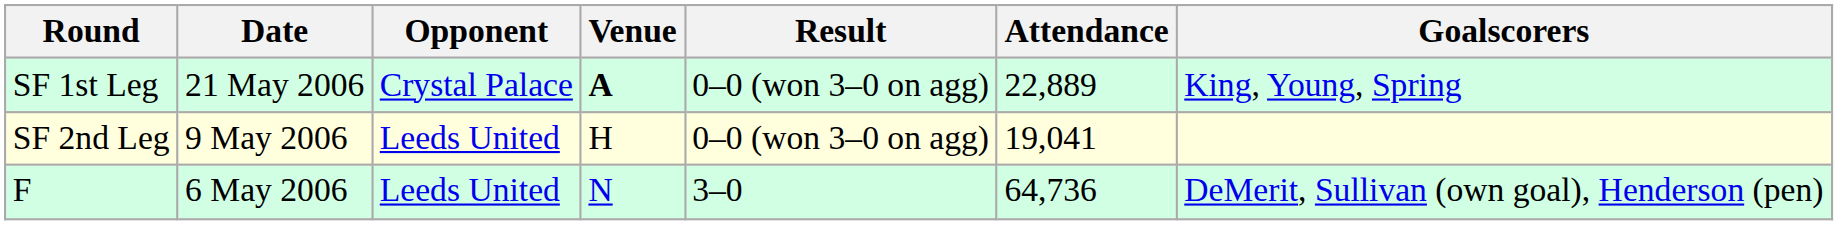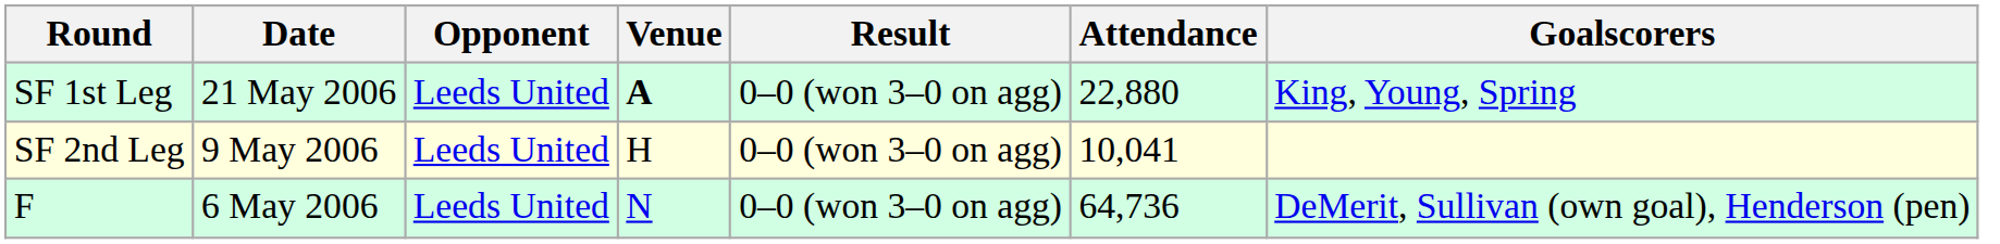SF 1st Leg | Opponent: Crystal Palace -> Leeds United
SF 1st Leg | Attendance: 22,889 -> 22,880
SF 2nd Leg | Attendance: 19,041 -> 10,041
F | Result: 3–0 -> 0–0 (won 3–0 on agg)
